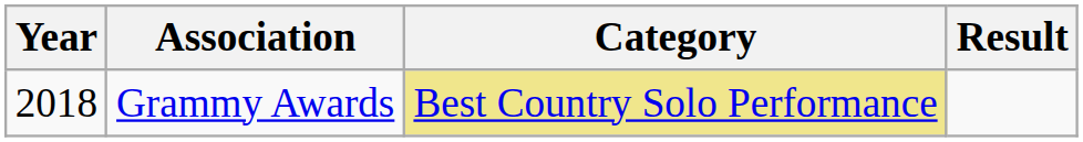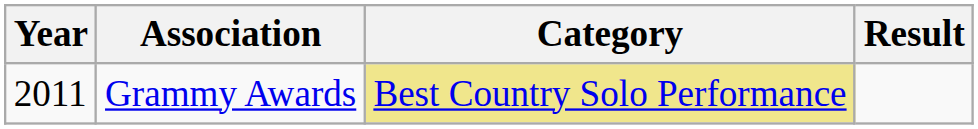Grammy Awards | Year: 2018 -> 2011
